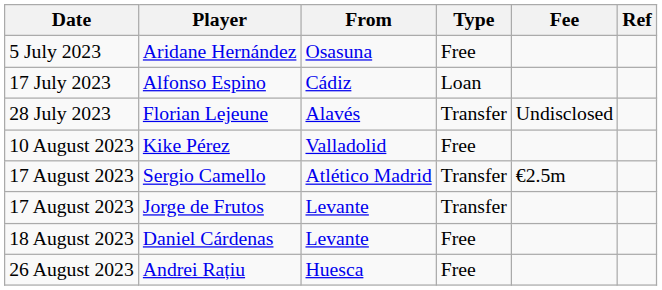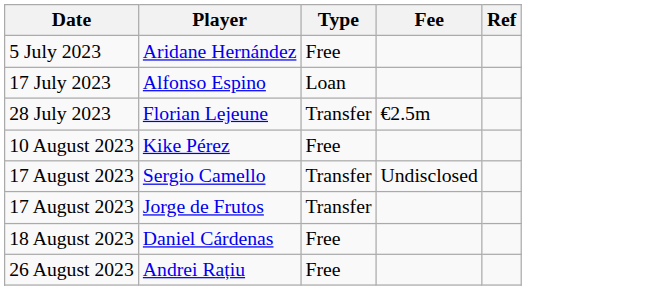- column: From | Osasuna | Cádiz | Alavés | Valladolid | Atlético Madrid | Levante | Levante | Huesca
Florian Lejeune | Fee: Undisclosed -> €2.5m
Sergio Camello | Fee: €2.5m -> Undisclosed
